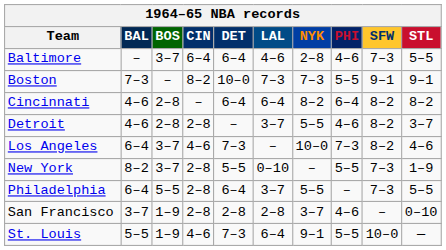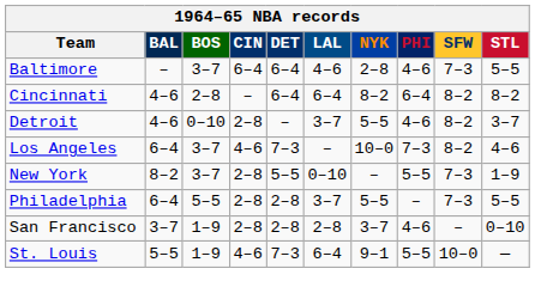- row: Boston | 7–3 | – | 8–2 | 10–0 | 7–3 | 7–3 | 5–5 | 9–1 | 9–1
Detroit | BOS: 2–8 -> 0–10
Philadelphia | DET: 6–4 -> 2–8
